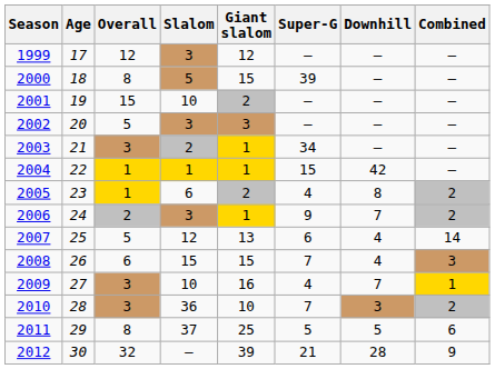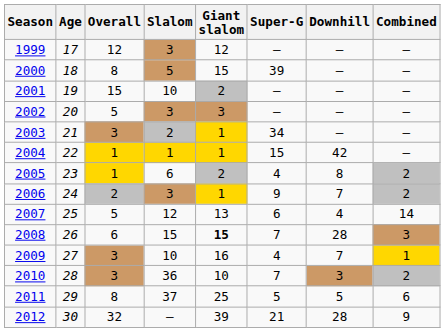2008 | Giant slalom: normal -> bold
2008 | Downhill: 4 -> 28
